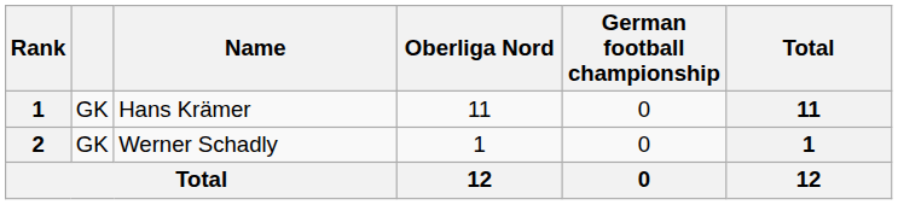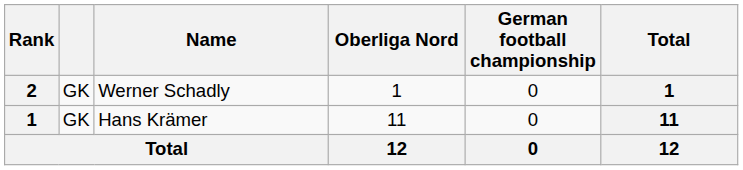rows swapped: Hans Krämer <-> Werner Schadly
